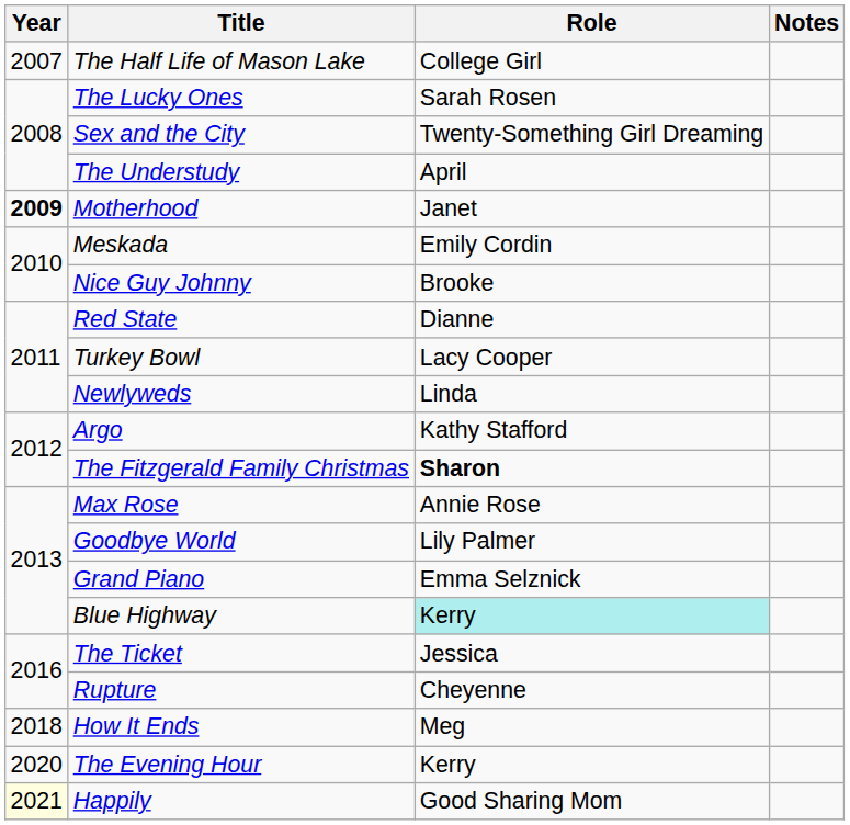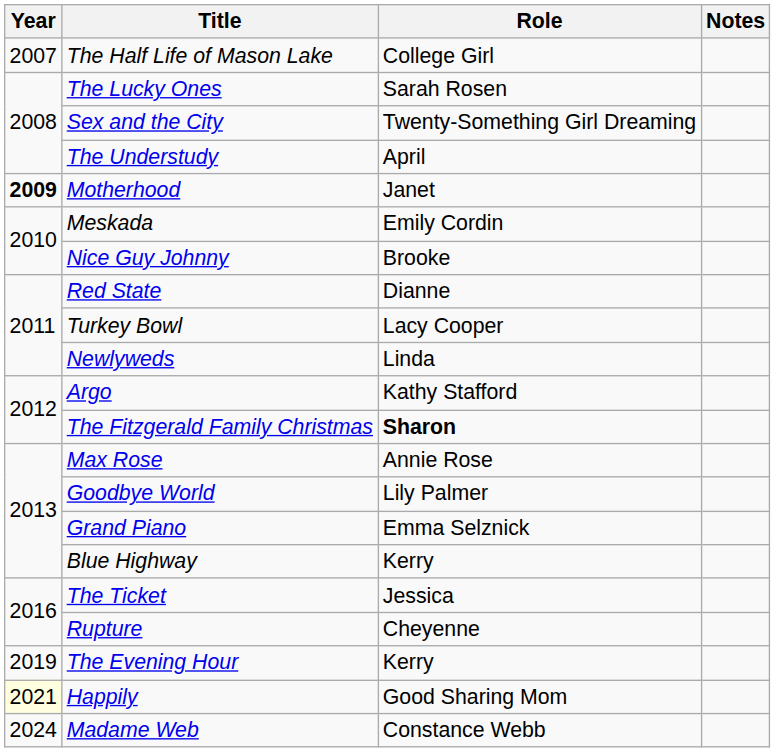Blue Highway | Role: paleturquoise background -> no background
- row: 2018 | How It Ends | Meg
The Evening Hour | Year: 2020 -> 2019
+ row: 2024 | Madame Web | Constance Webb
